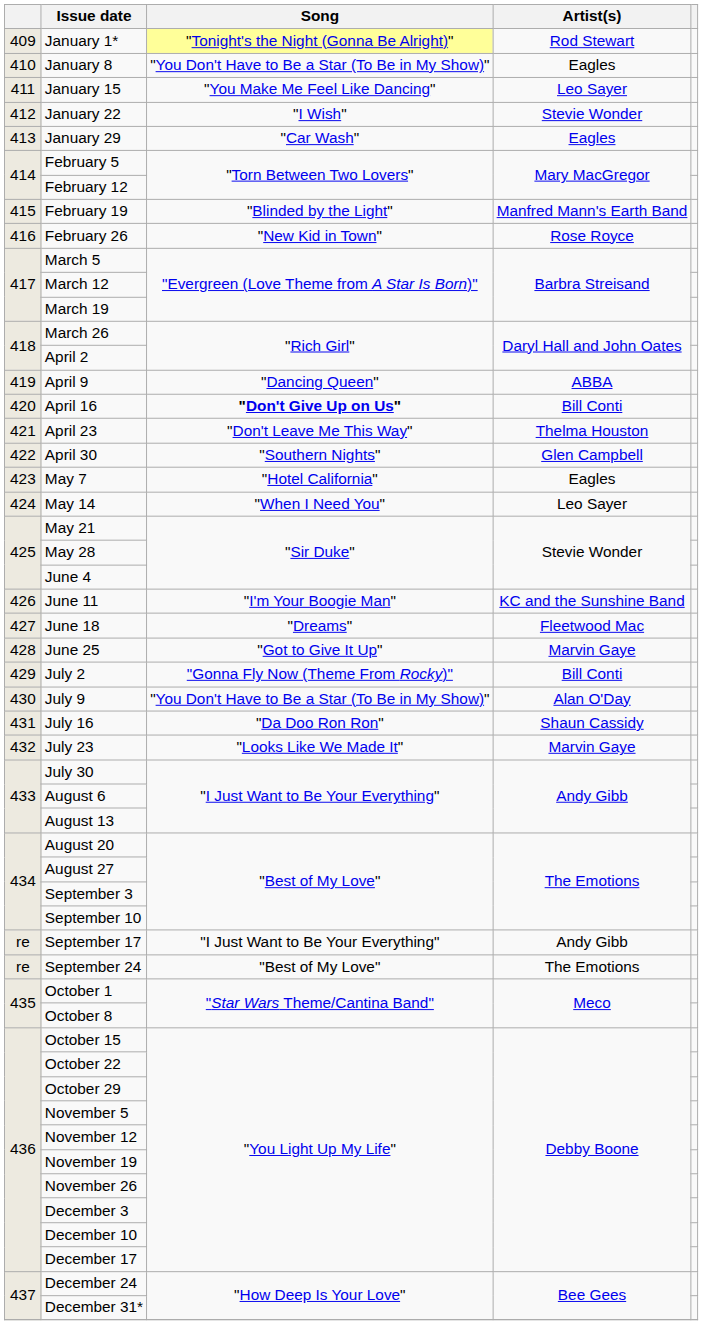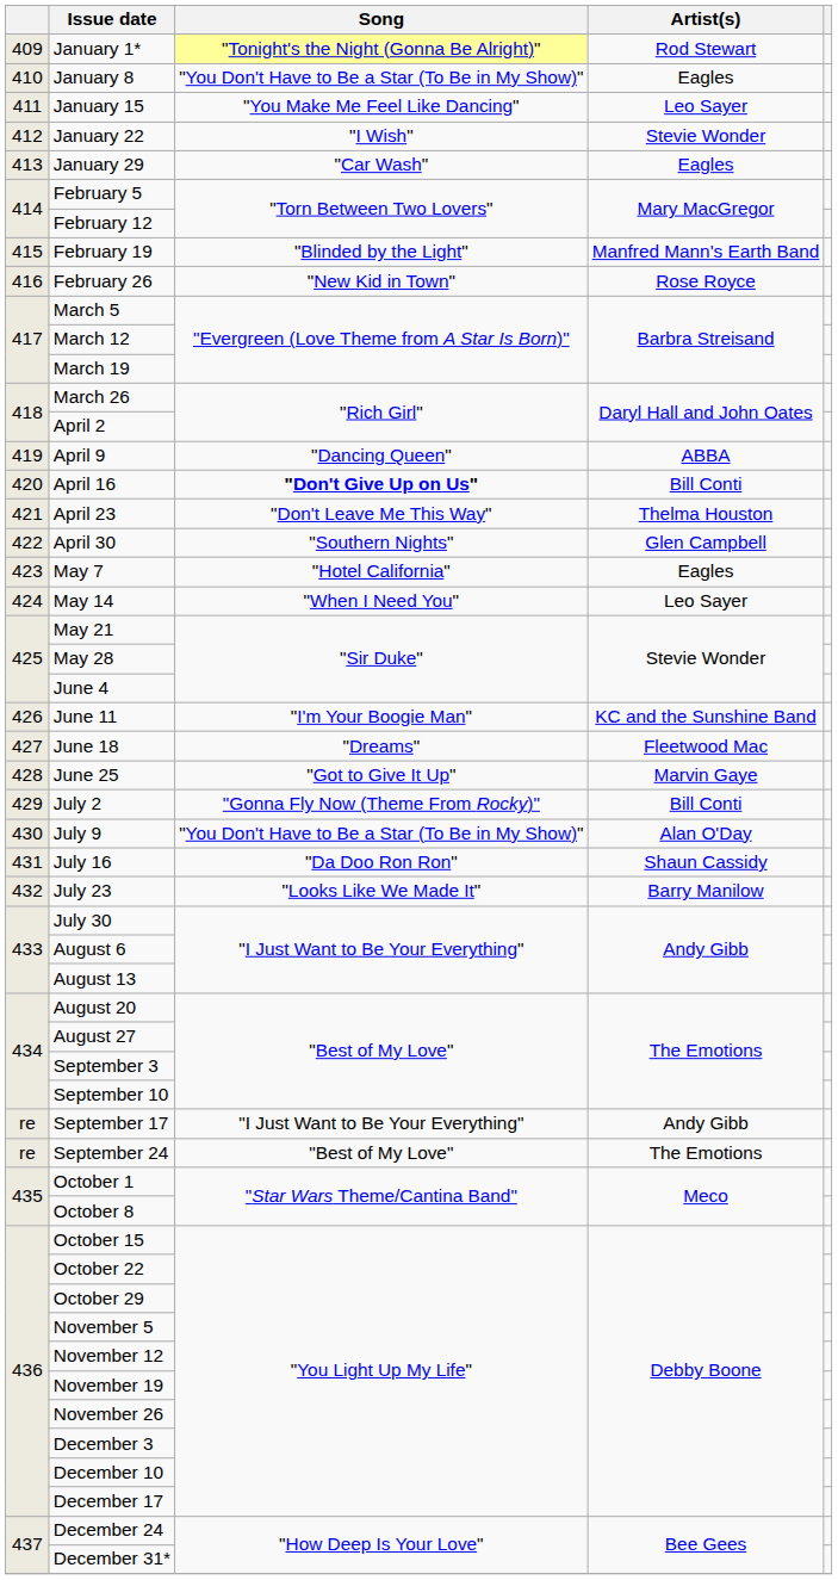July 23 | Artist(s): Marvin Gaye -> Barry Manilow
